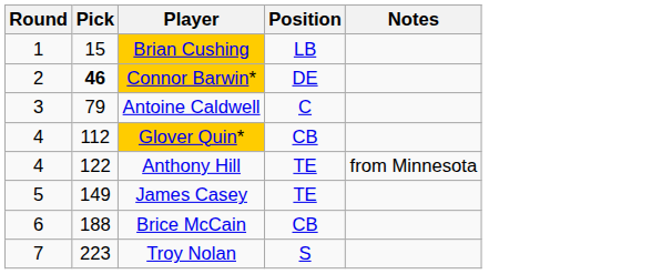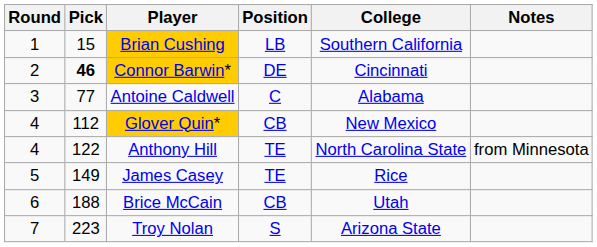+ column: College | Southern California | Cincinnati | Alabama | New Mexico | North Carolina State | Rice | Utah | Arizona State
Antoine Caldwell | Pick: 79 -> 77
